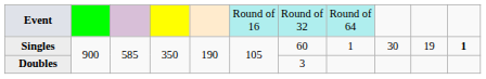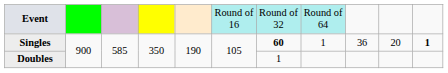Singles | column 7: normal -> bold
Singles | column 9: 30 -> 36
Singles | column 10: 19 -> 20
Doubles | column 7: 3 -> 1
